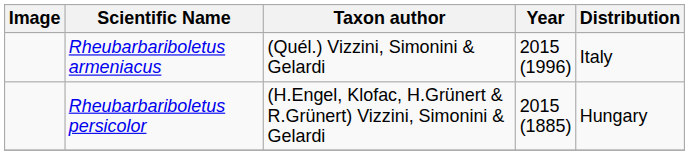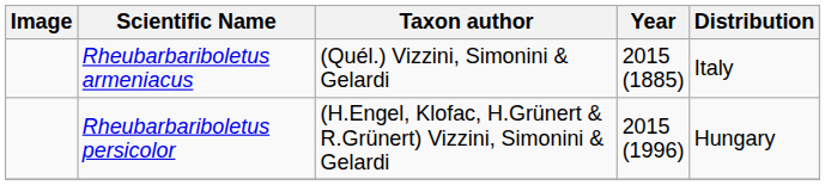Rheubarbariboletus armeniacus | Year: 2015 (1996) -> 2015 (1885)
Rheubarbariboletus persicolor | Year: 2015 (1885) -> 2015 (1996)
